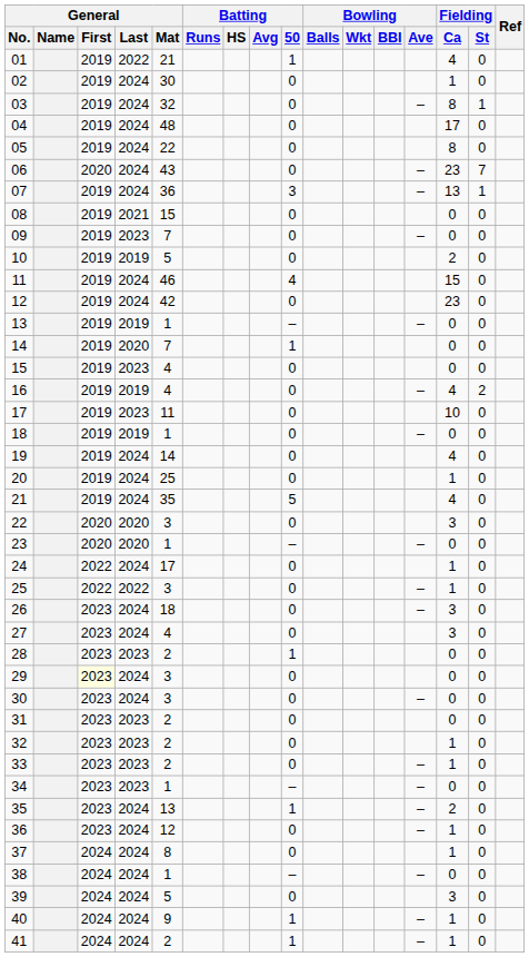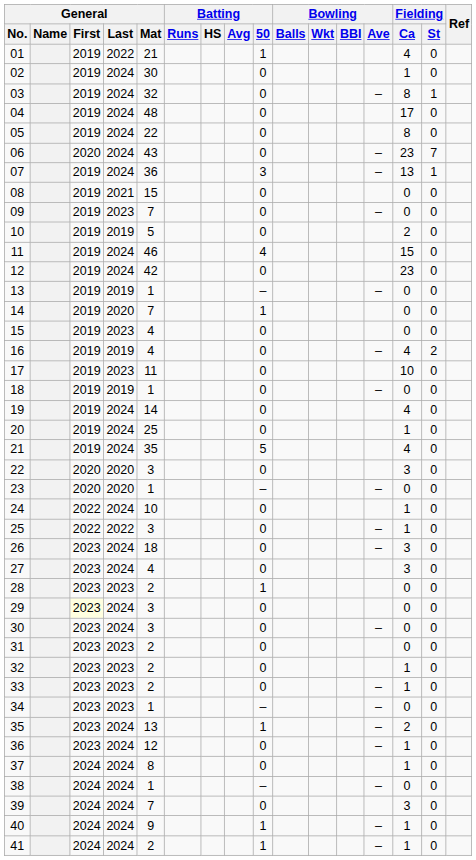24 | General / Mat: 17 -> 10
39 | General / Mat: 5 -> 7
